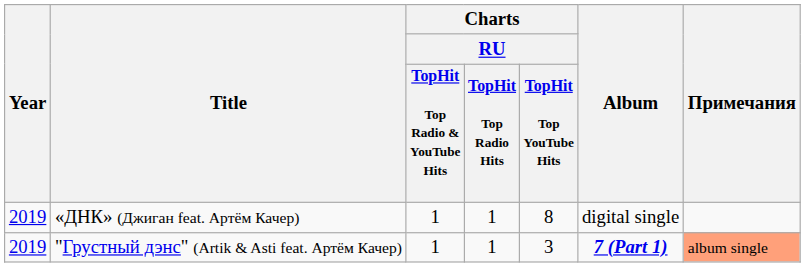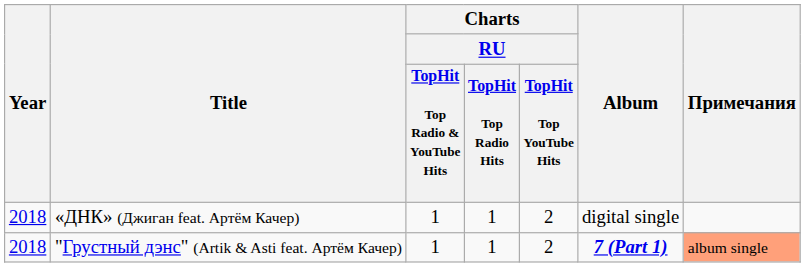«ДНК» (Джиган feat. Артём Качер) | Year: 2019 -> 2018
«ДНК» (Джиган feat. Артём Качер) | Charts / RU / TopHit Top YouTube Hits: 8 -> 2
"Грустный дэнс" (Artik & Asti feat. Артём Качер) | Year: 2019 -> 2018
"Грустный дэнс" (Artik & Asti feat. Артём Качер) | Charts / RU / TopHit Top YouTube Hits: 3 -> 2
